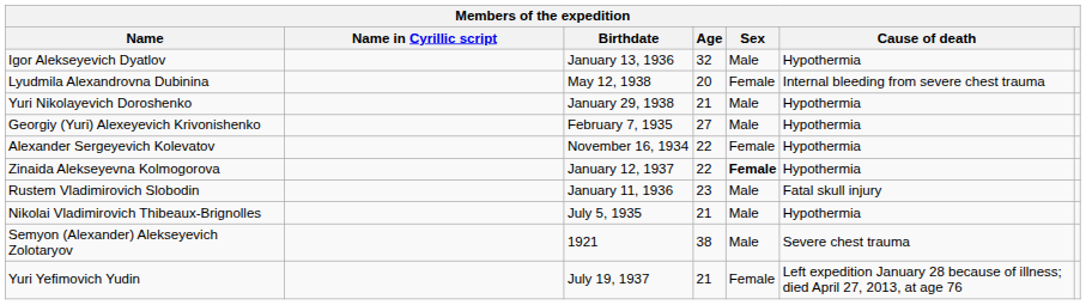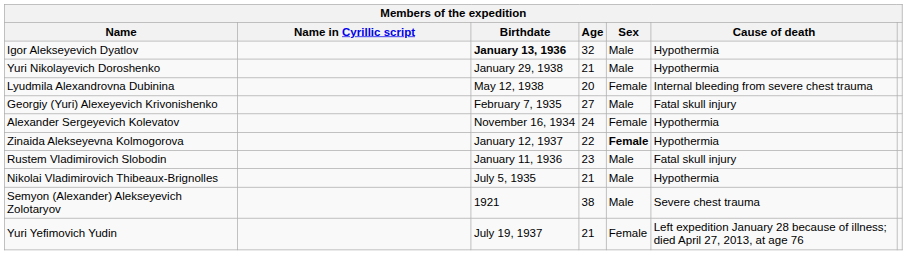Igor Alekseyevich Dyatlov | Birthdate: normal -> bold
rows swapped: Yuri Nikolayevich Doroshenko <-> Lyudmila Alexandrovna Dubinina
Georgiy (Yuri) Alexeyevich Krivonishenko | Cause of death: Hypothermia -> Fatal skull injury
Alexander Sergeyevich Kolevatov | Age: 22 -> 24
